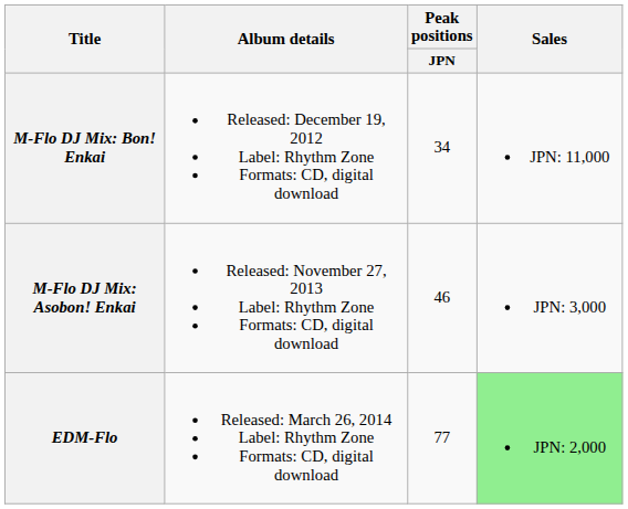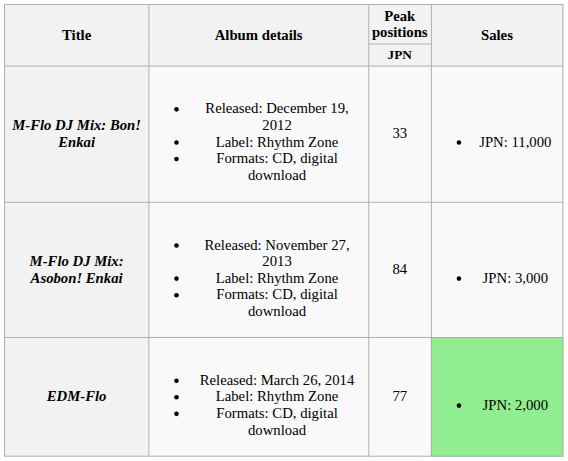M-Flo DJ Mix: Bon! Enkai | Peak positions / JPN: 34 -> 33
M-Flo DJ Mix: Asobon! Enkai | Peak positions / JPN: 46 -> 84
